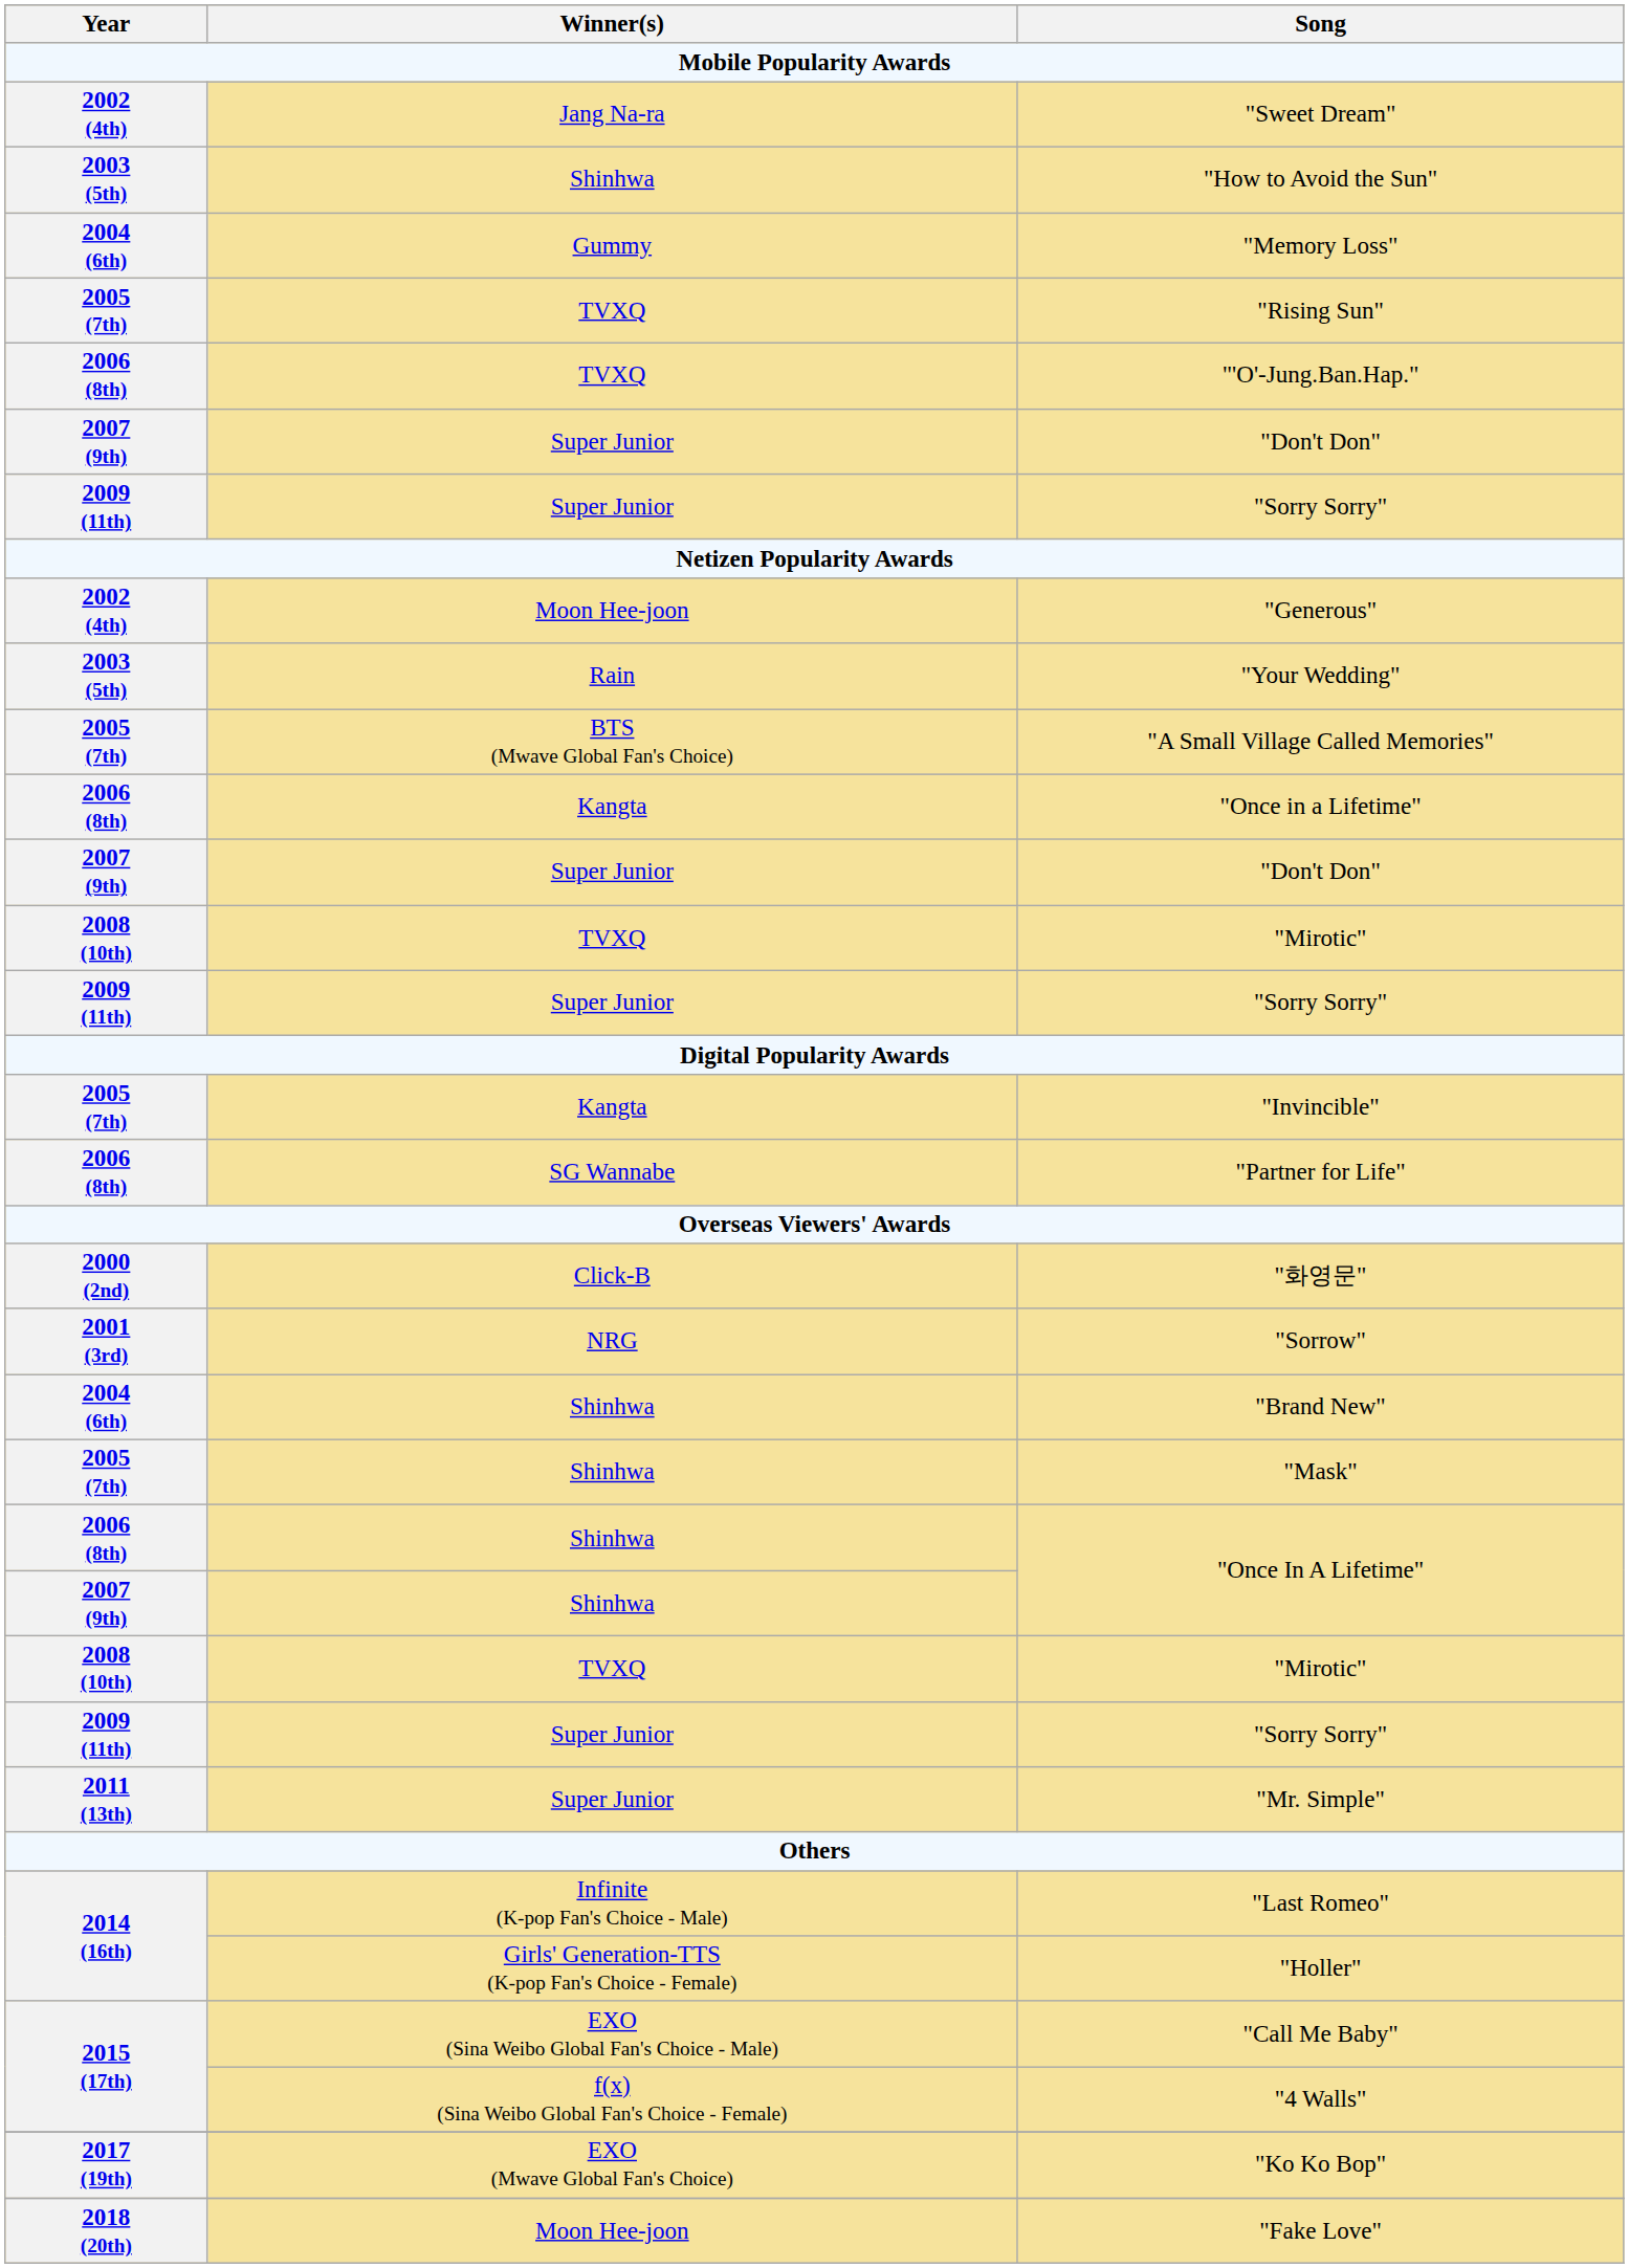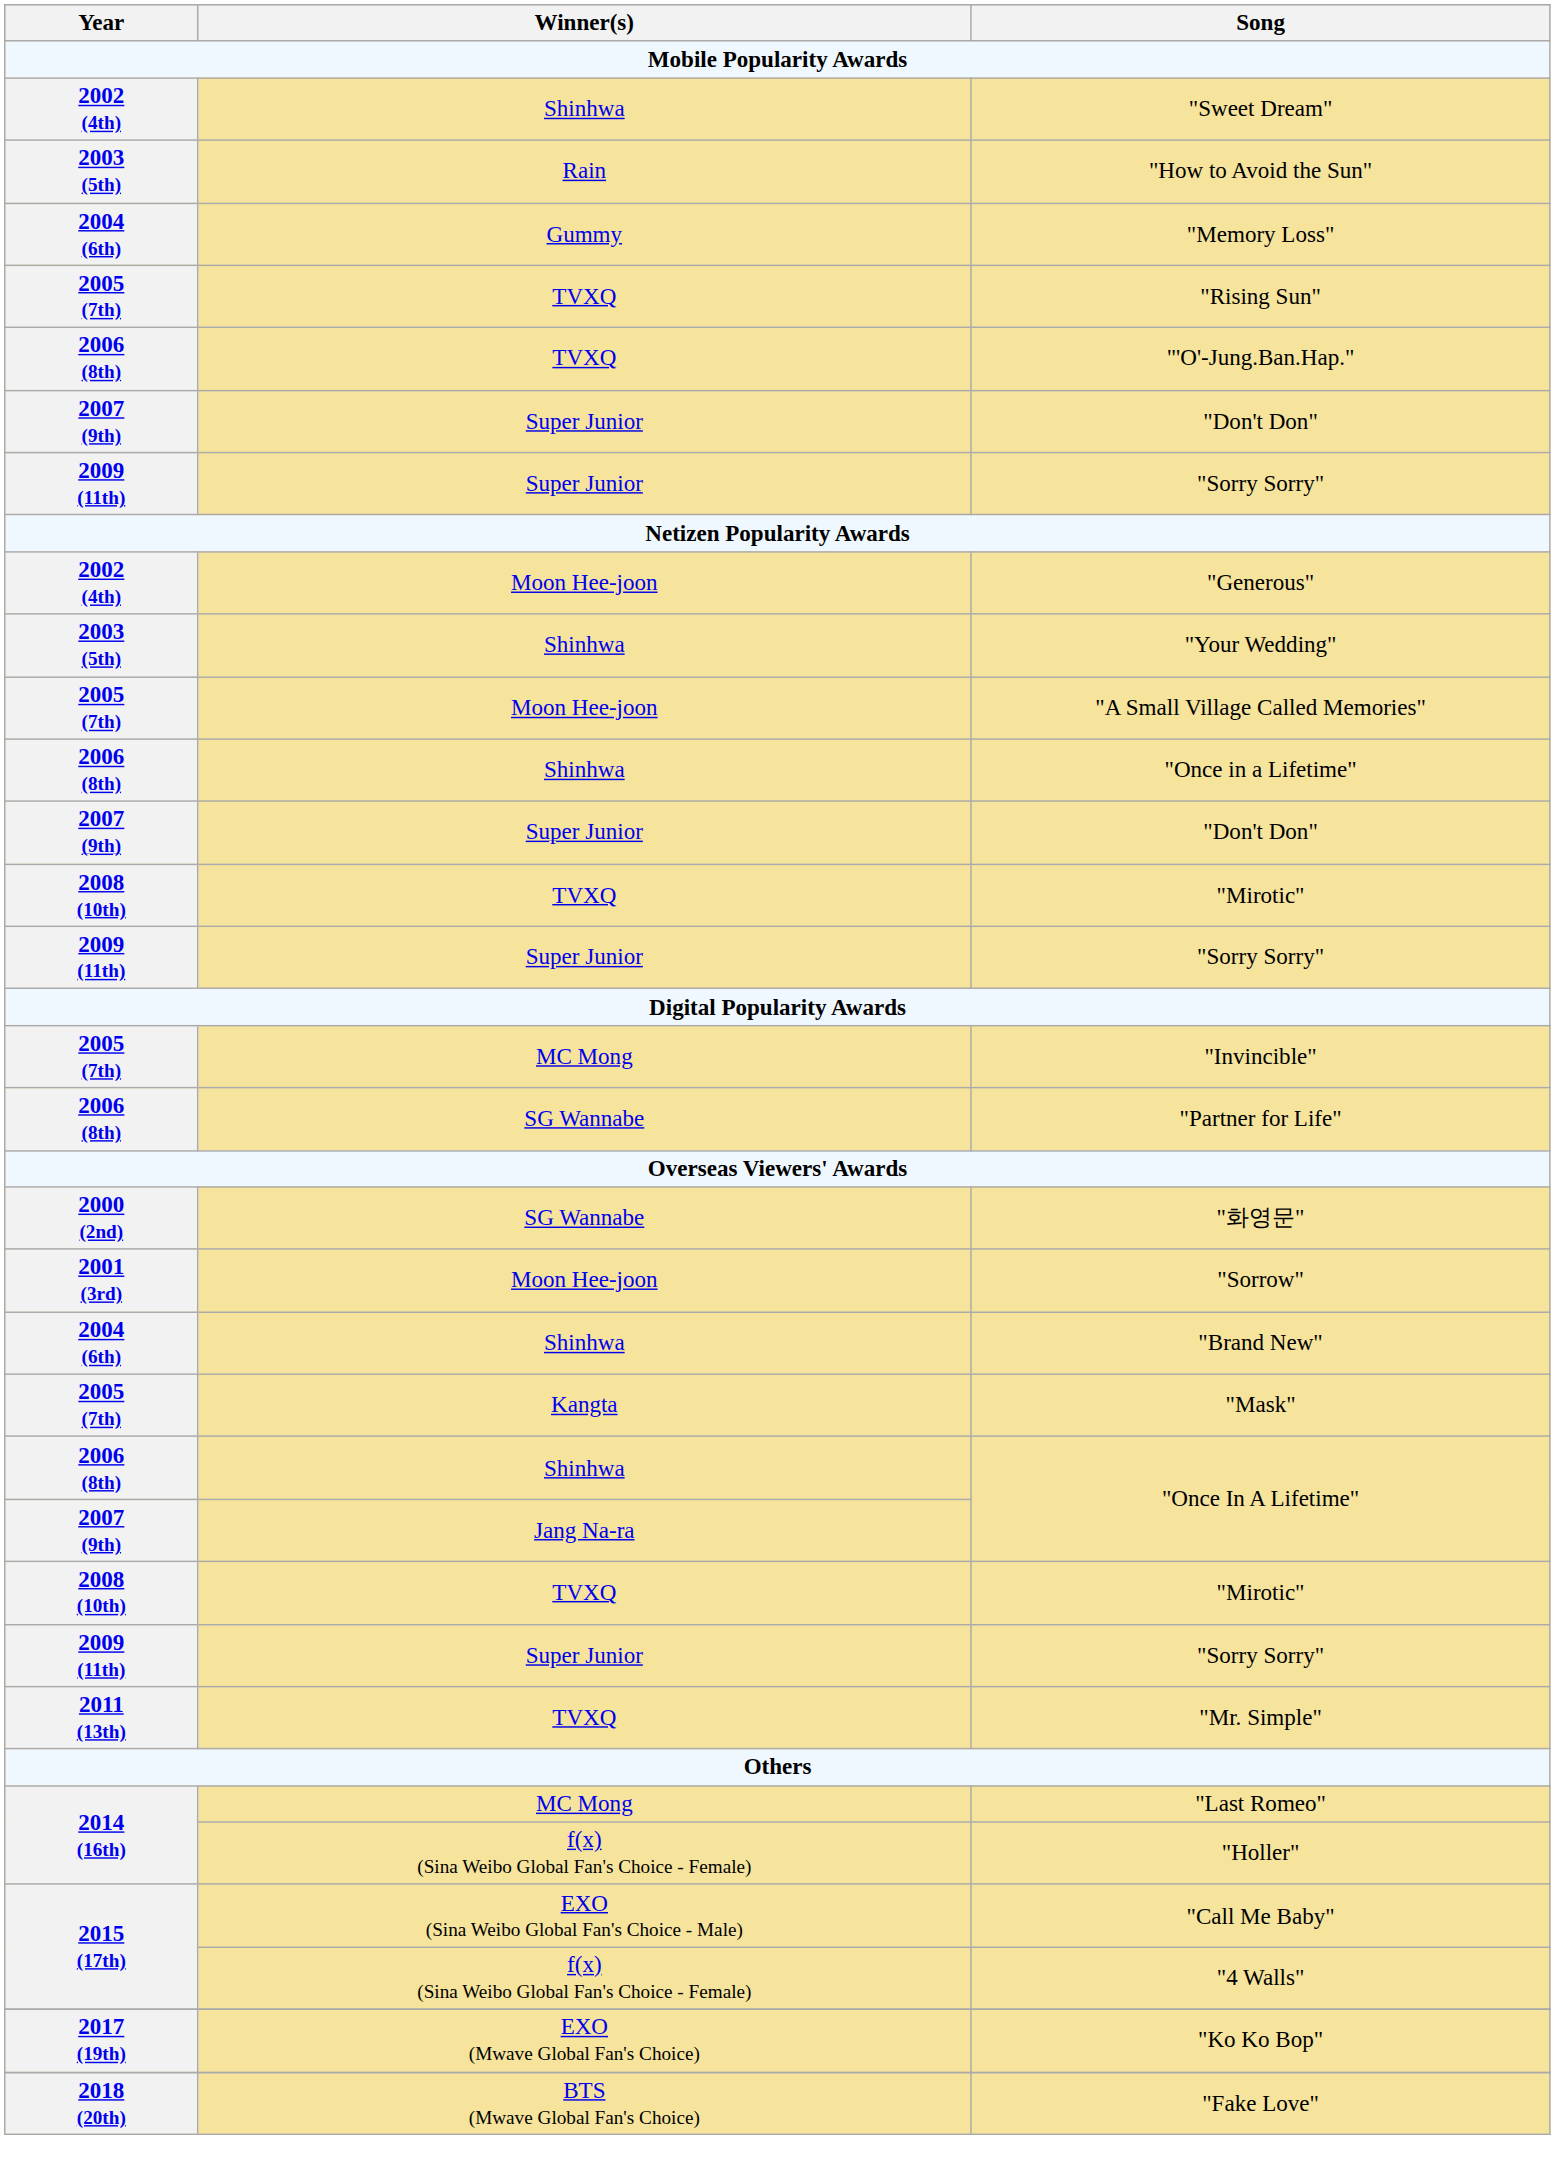"Sweet Dream" | Winner(s): Jang Na-ra -> Shinhwa
"How to Avoid the Sun" | Winner(s): Shinhwa -> Rain
"Your Wedding" | Winner(s): Rain -> Shinhwa
"A Small Village Called Memories" | Winner(s): BTS (Mwave Global Fan's Choice) -> Moon Hee-joon
"Once in a Lifetime" | Winner(s): Kangta -> Shinhwa
"Invincible" | Winner(s): Kangta -> MC Mong
"화영문" | Winner(s): Click-B -> SG Wannabe
"Sorrow" | Winner(s): NRG -> Moon Hee-joon
"Mask" | Winner(s): Shinhwa -> Kangta
2007 (9th) / "Once In A Lifetime" | Winner(s): Shinhwa -> Jang Na-ra
"Mr. Simple" | Winner(s): Super Junior -> TVXQ
"Last Romeo" | Winner(s): Infinite (K-pop Fan's Choice - Male) -> MC Mong
"Holler" | Winner(s): Girls' Generation-TTS (K-pop Fan's Choice - Female) -> f(x) (Sina Weibo Global Fan's Choice - Female)
"Fake Love" | Winner(s): Moon Hee-joon -> BTS (Mwave Global Fan's Choice)
